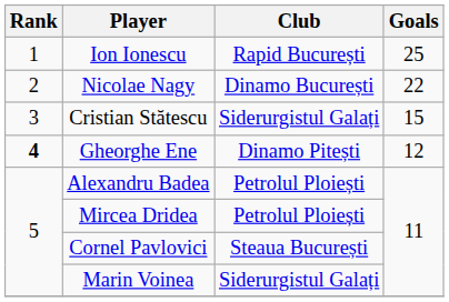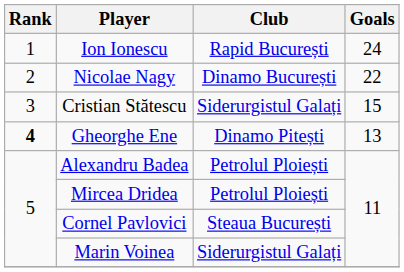Ion Ionescu | Goals: 25 -> 24
Gheorghe Ene | Goals: 12 -> 13
